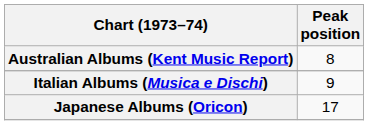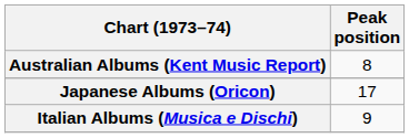rows swapped: Italian Albums (Musica e Dischi) <-> Japanese Albums (Oricon)
